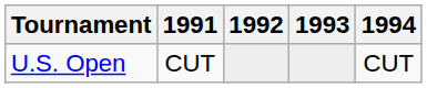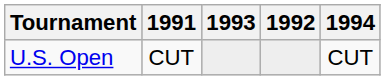columns swapped: 1992 <-> 1993
